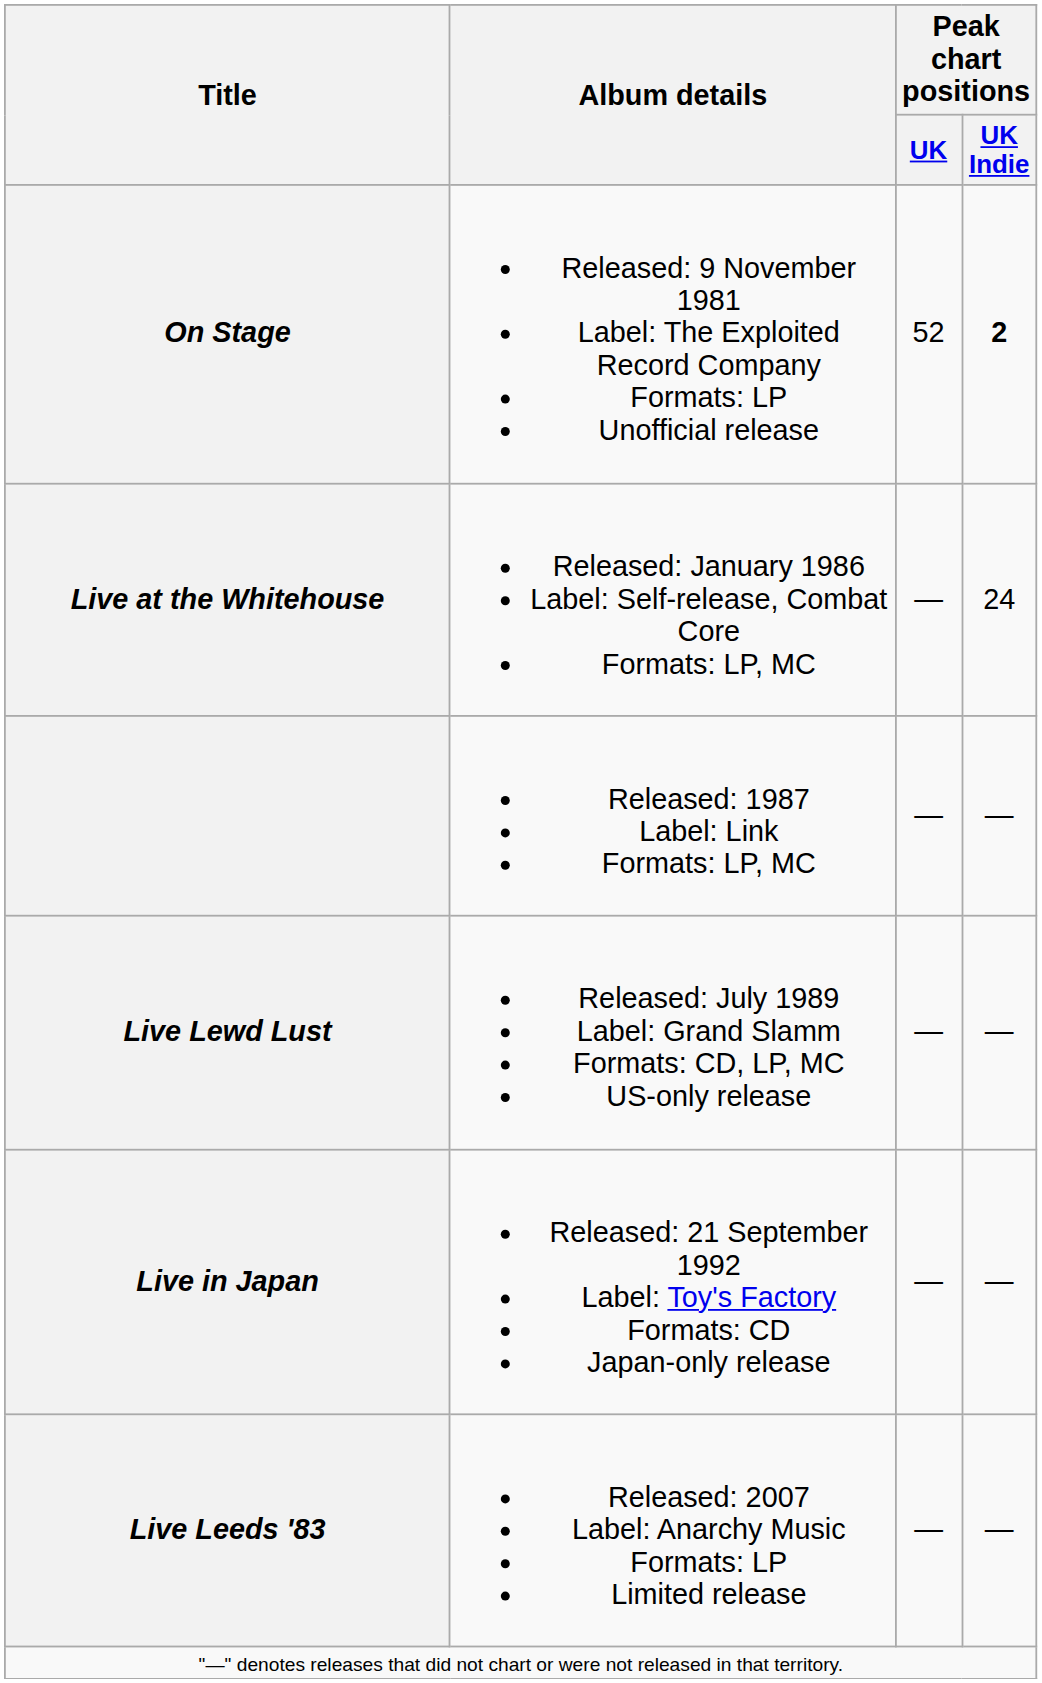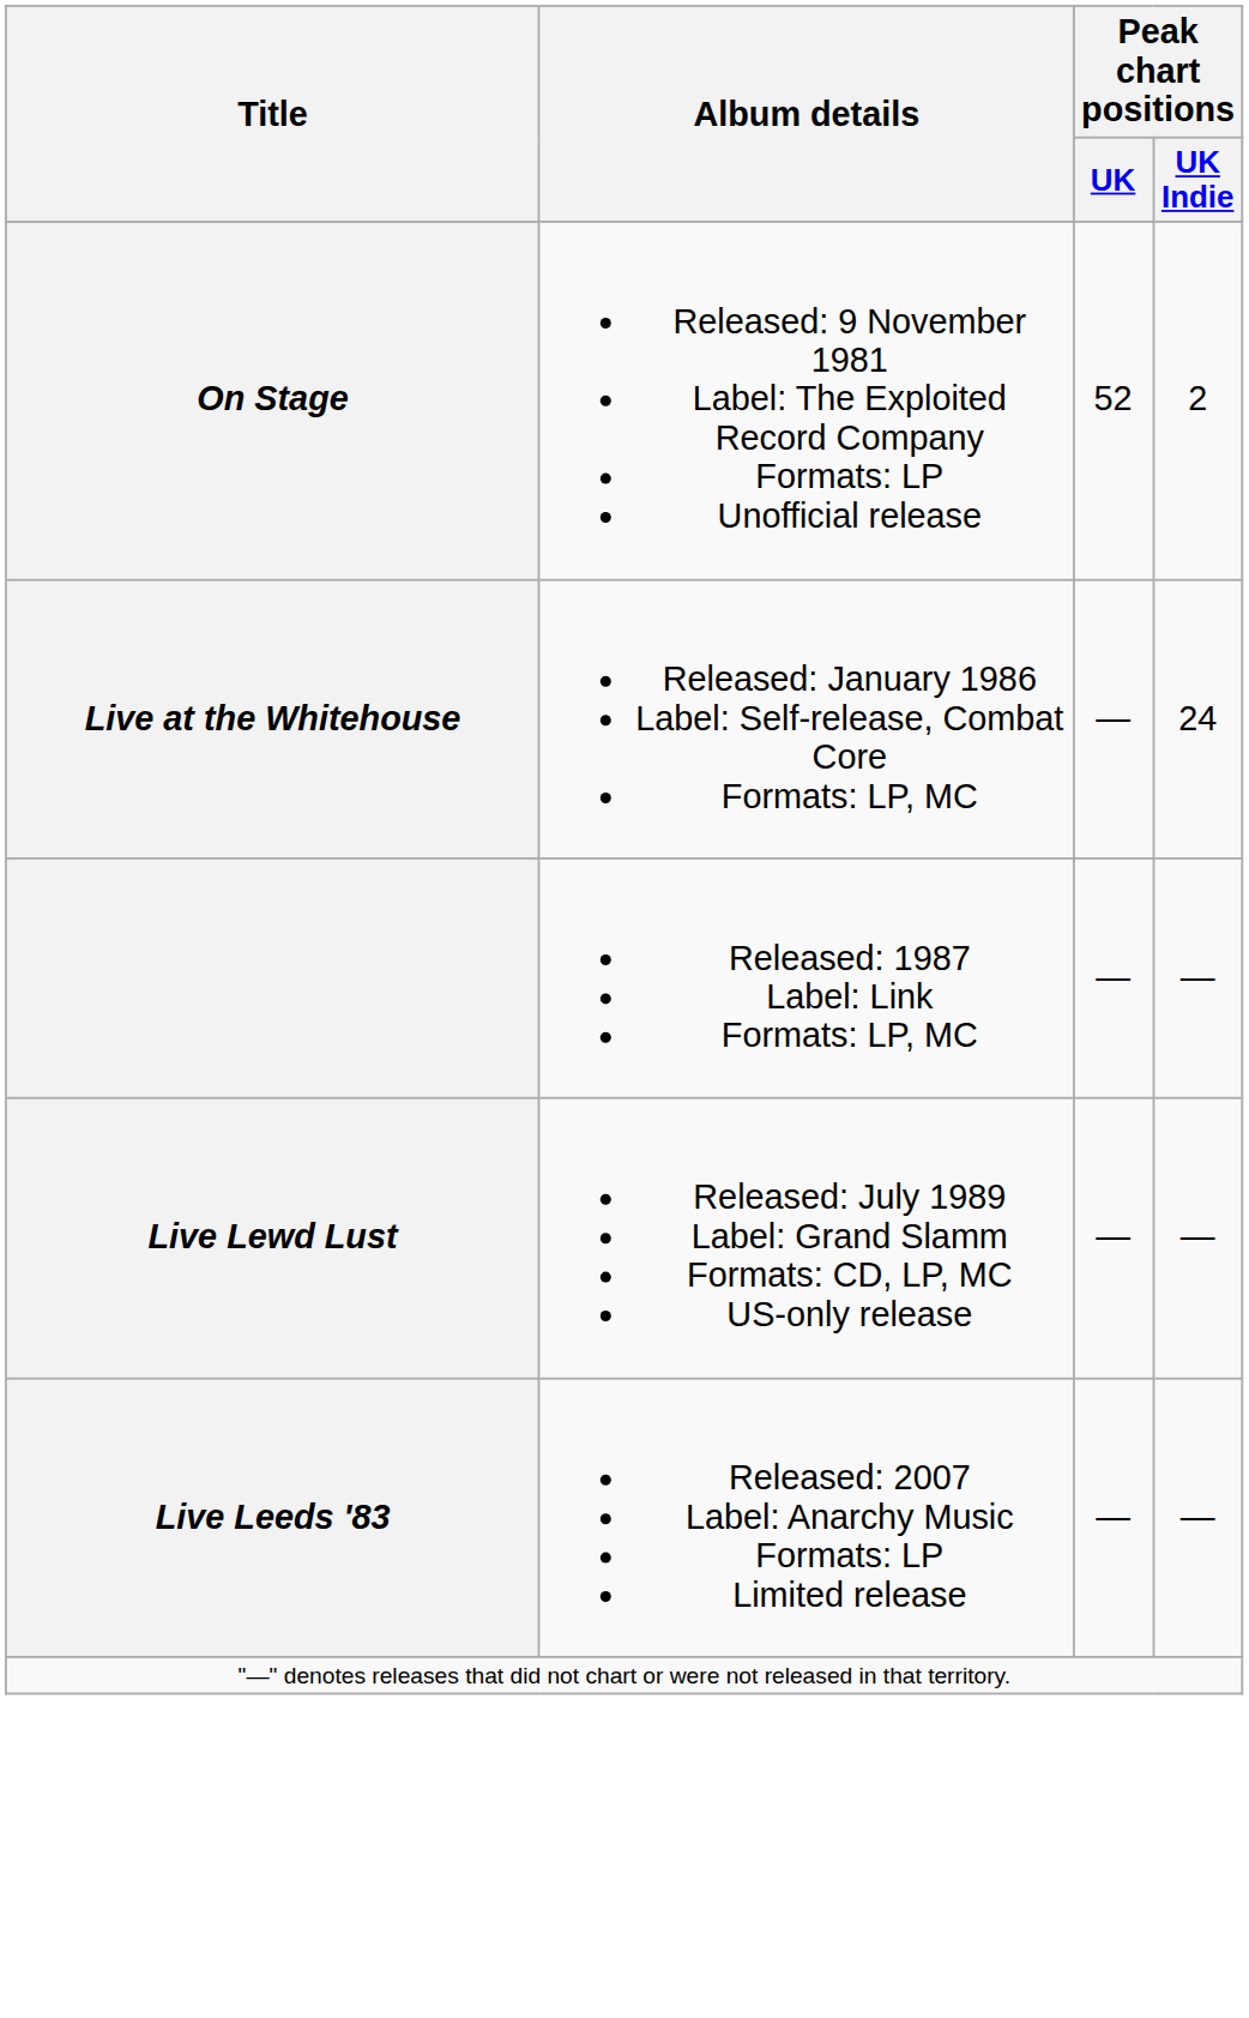On Stage | Peak chart positions / UK Indie: bold -> normal
- row: Live in Japan | Released: 21 September 1992 Label: Toy's Factory Formats: CD Japan-only release | — | —
